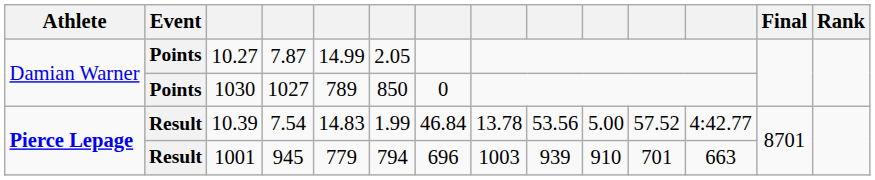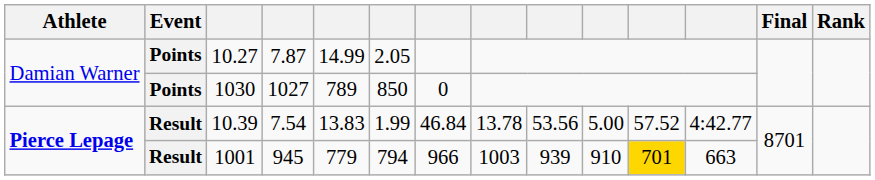10.39 | column 5: 14.83 -> 13.83
1001 | column 7: 696 -> 966
1001 | column 11: no background -> gold background
